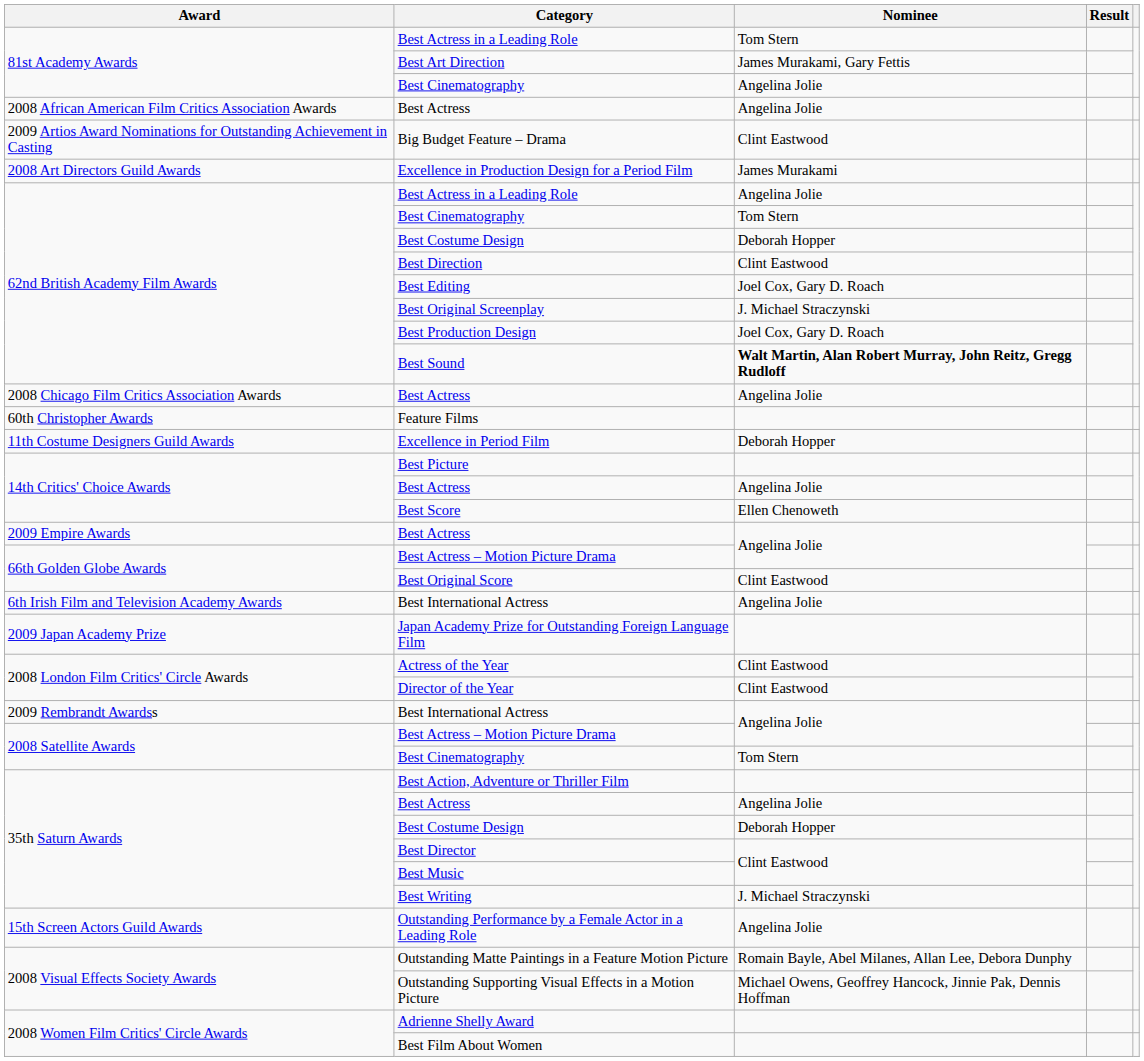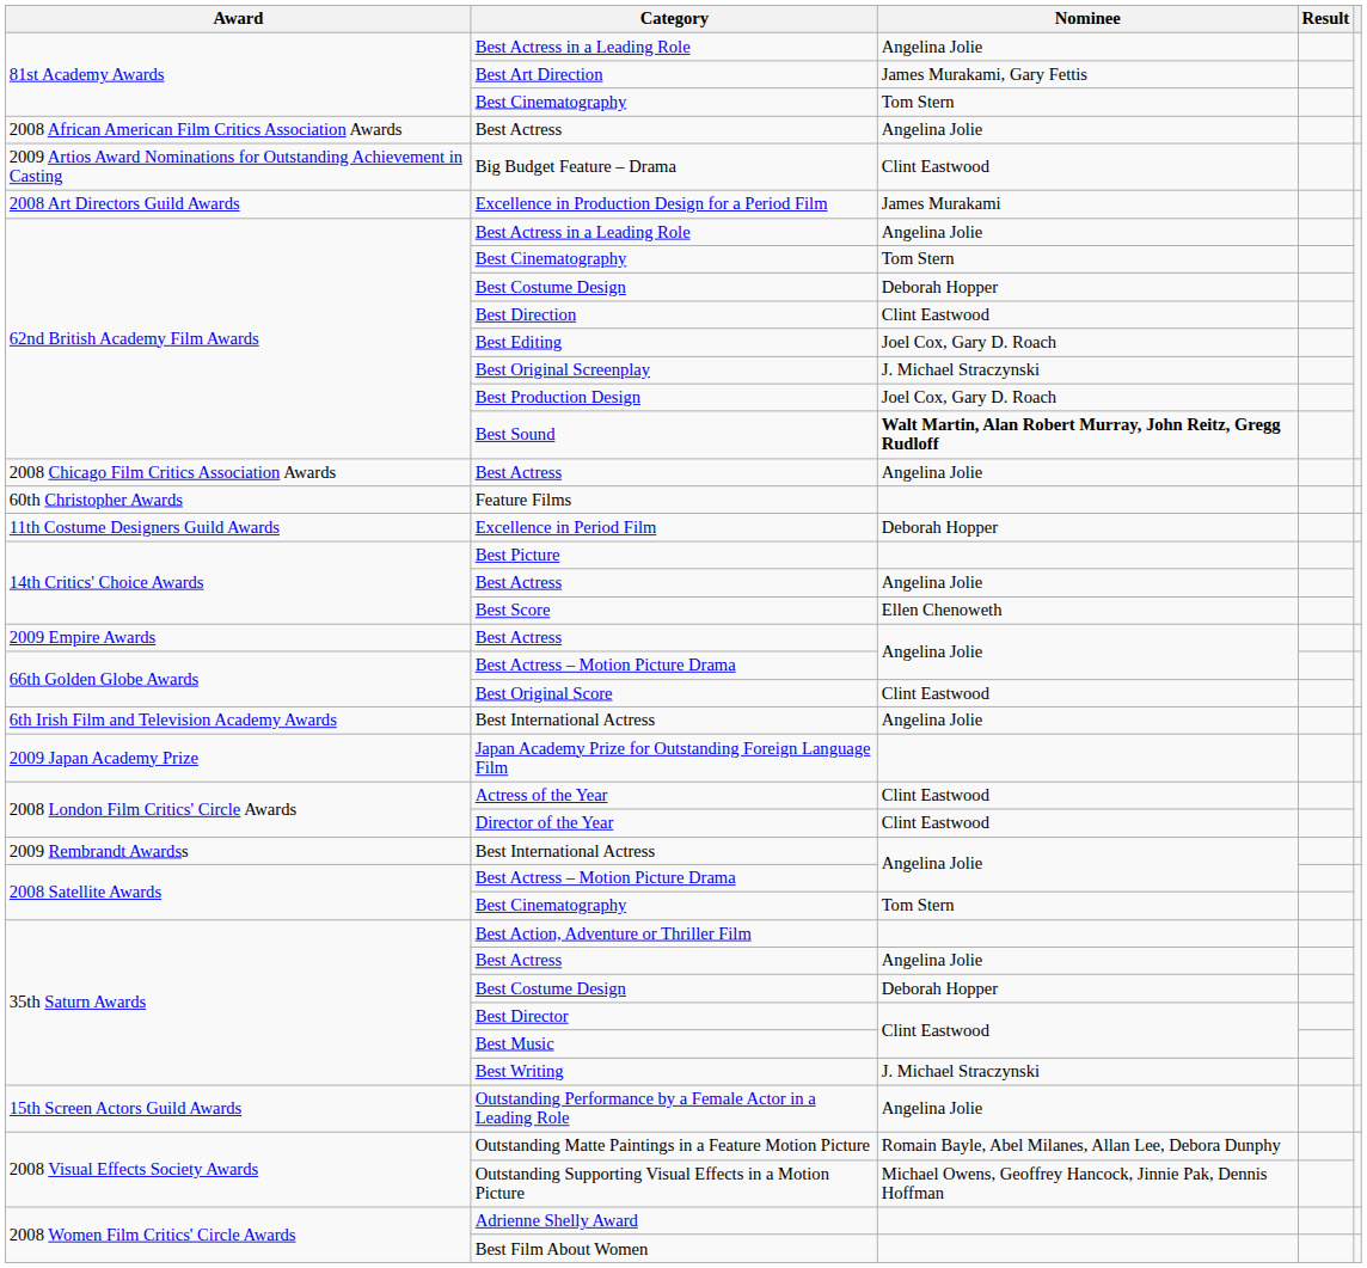81st Academy Awards / Best Actress in a Leading Role | Nominee: Tom Stern -> Angelina Jolie
81st Academy Awards / Best Cinematography | Nominee: Angelina Jolie -> Tom Stern
